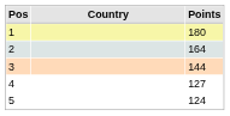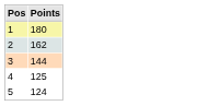- column: Country
2 | Points: 164 -> 162
4 | Points: 127 -> 125
